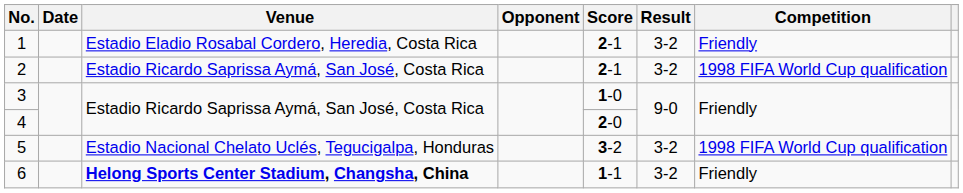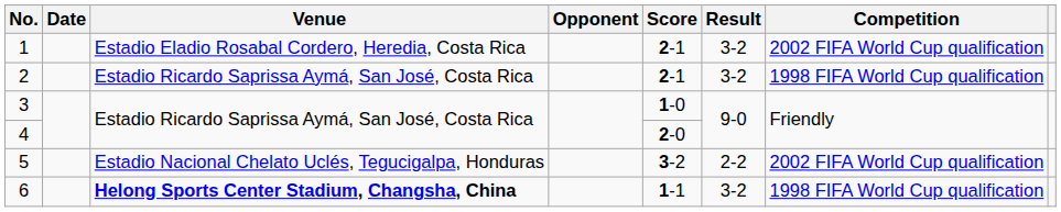1 | Competition: Friendly -> 2002 FIFA World Cup qualification
5 | Result: 3-2 -> 2-2
5 | Competition: 1998 FIFA World Cup qualification -> 2002 FIFA World Cup qualification
6 | Competition: Friendly -> 1998 FIFA World Cup qualification
